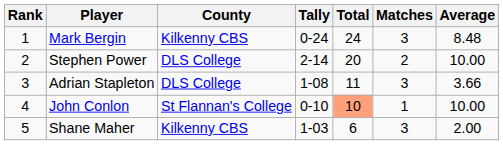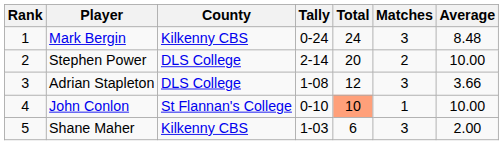Adrian Stapleton | Total: 11 -> 12
